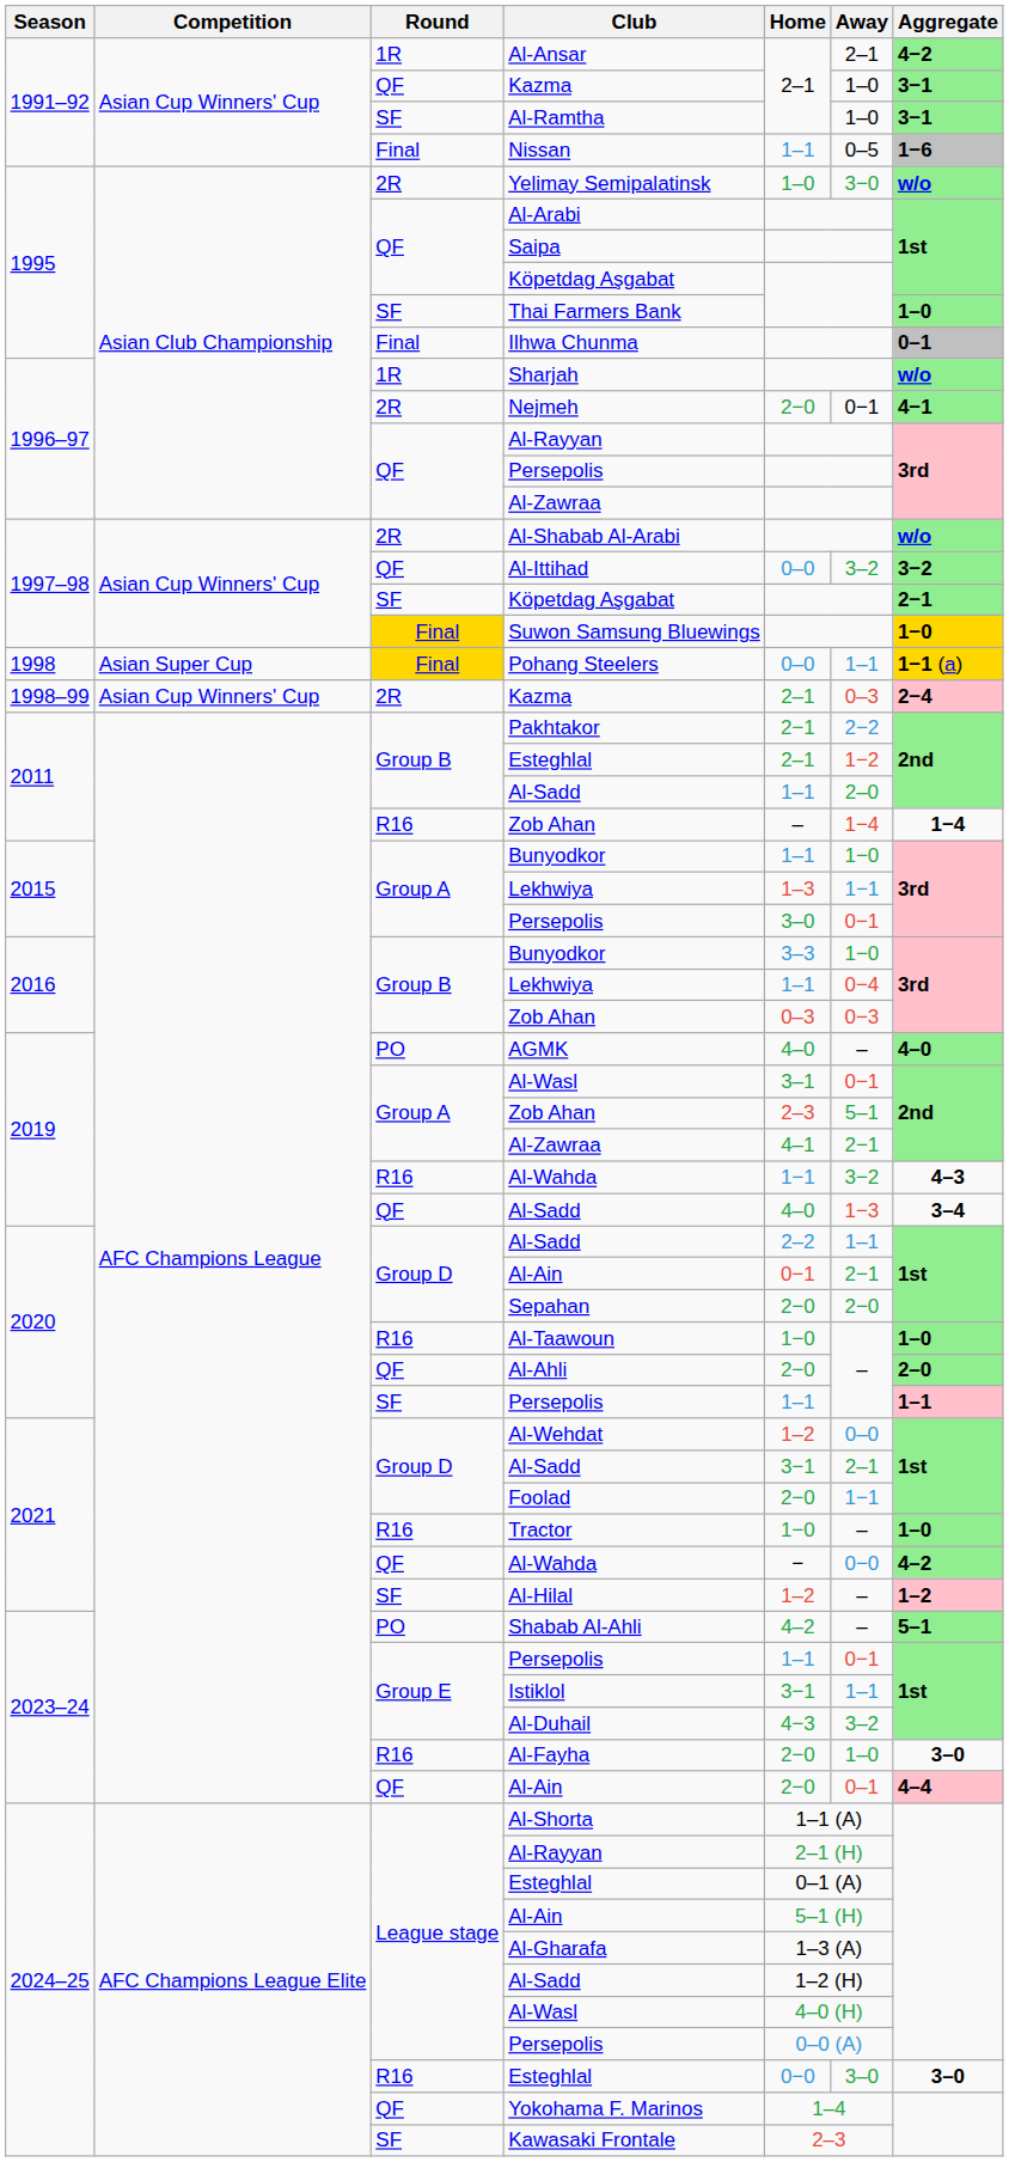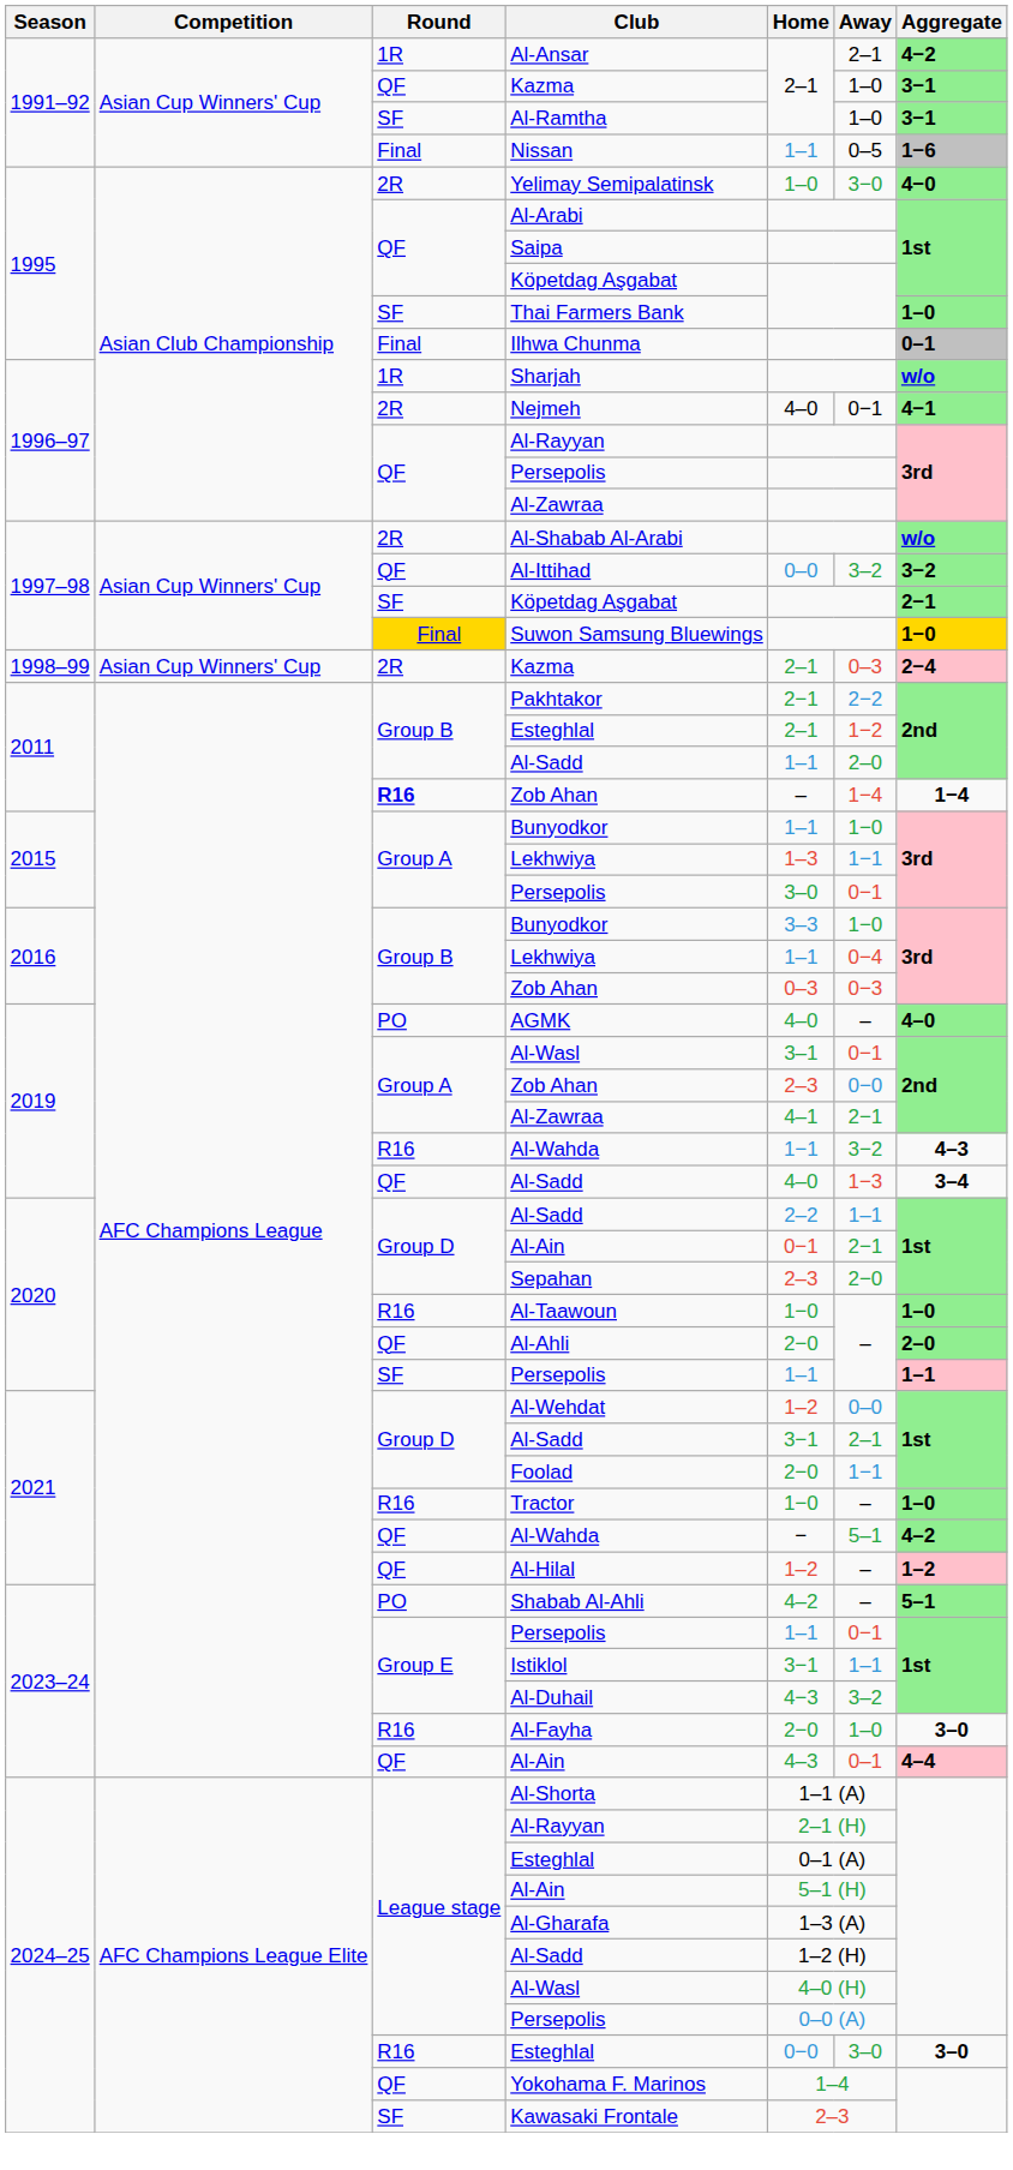Yelimay Semipalatinsk | Aggregate: w/o -> 4−0
Nejmeh | Home: 2−0 -> 4–0
- row: 1998 | Asian Super Cup | Final | Pohang Steelers | 0–0 | 1–1 | 1−1 (a)
2011 / Zob Ahan | Round: normal -> bold
2019 / Zob Ahan | Away: 5–1 -> 0−0
Sepahan | Home: 2−0 -> 2–3
2021 / Al-Wahda | Away: 0−0 -> 5–1
Al-Hilal | Round: SF -> QF
2023–24 / Al-Ain | Home: 2−0 -> 4–3
